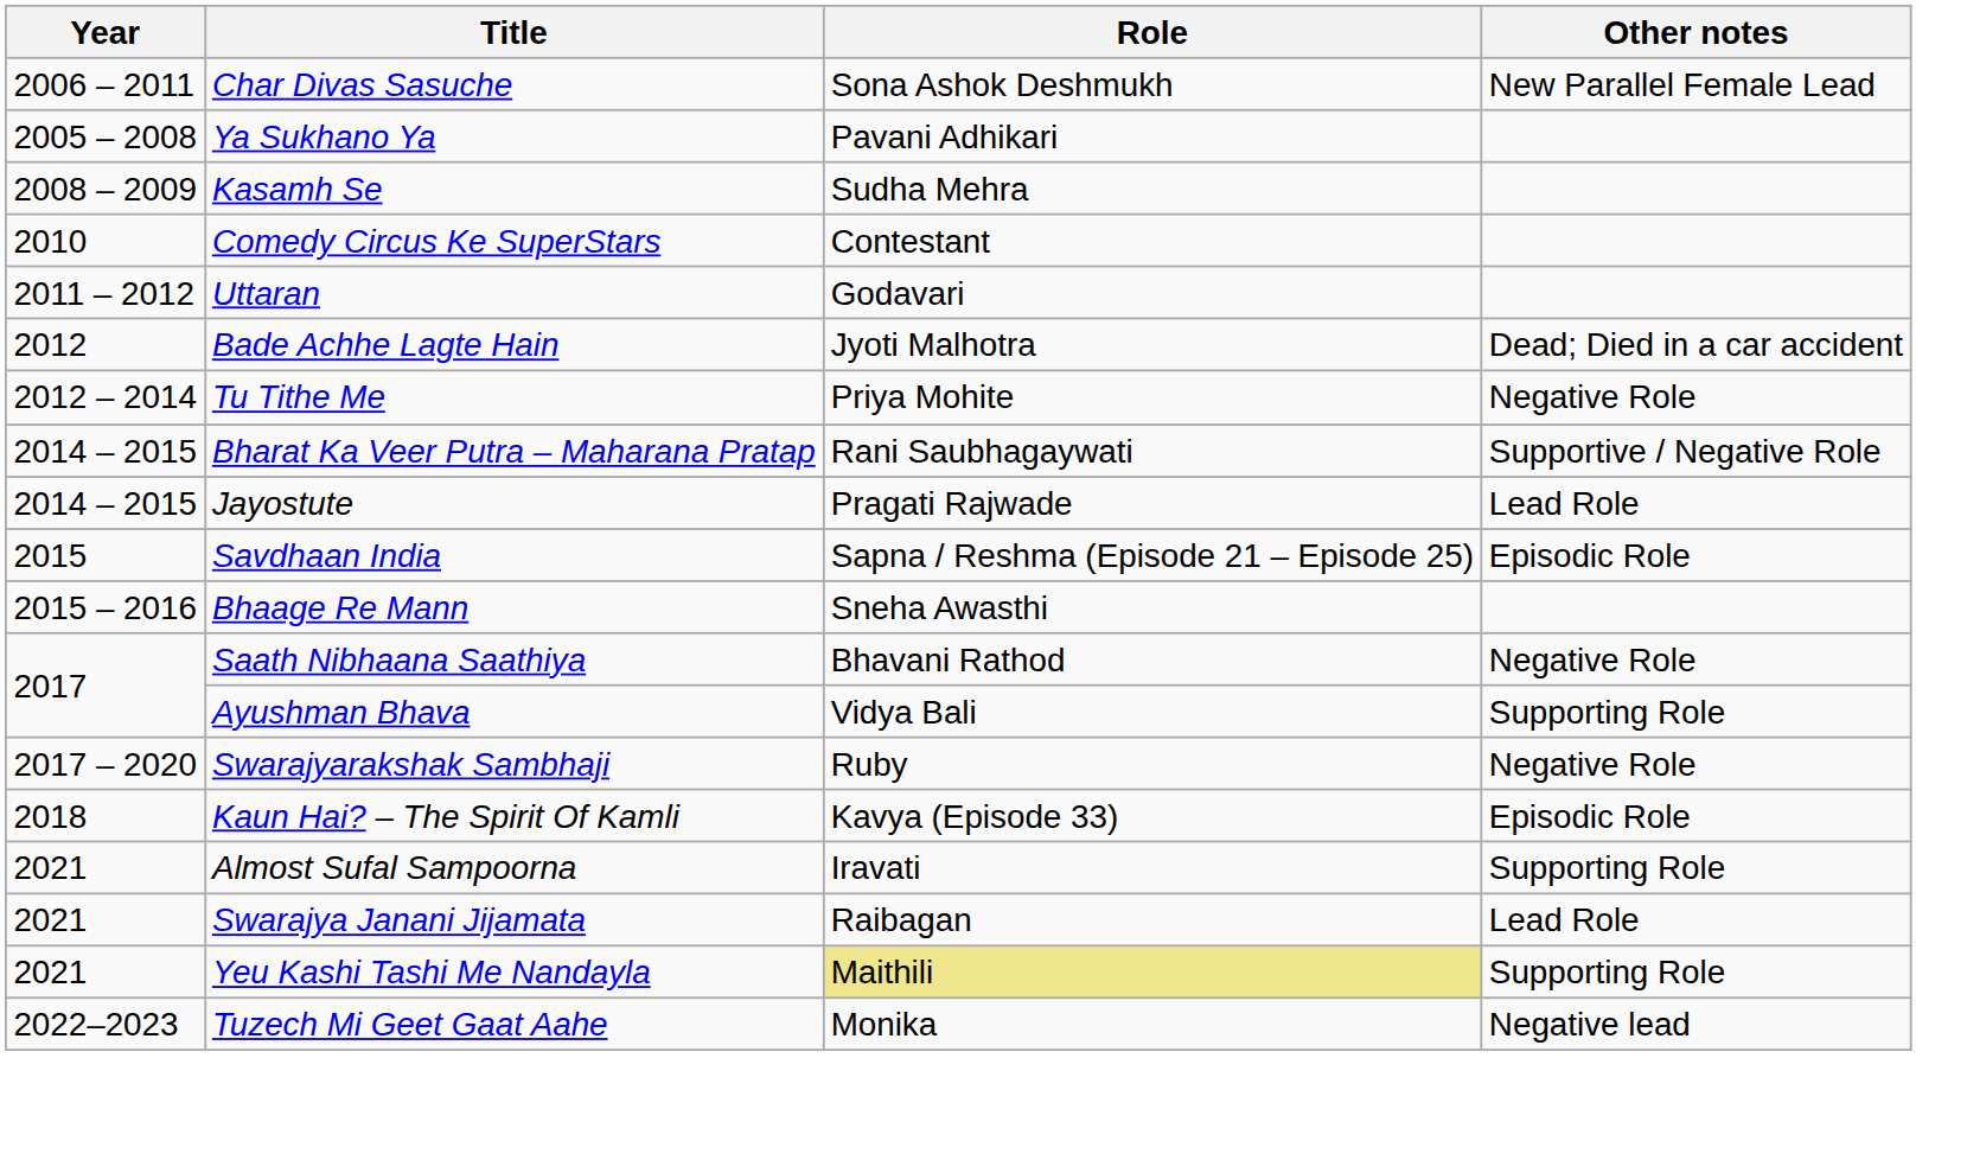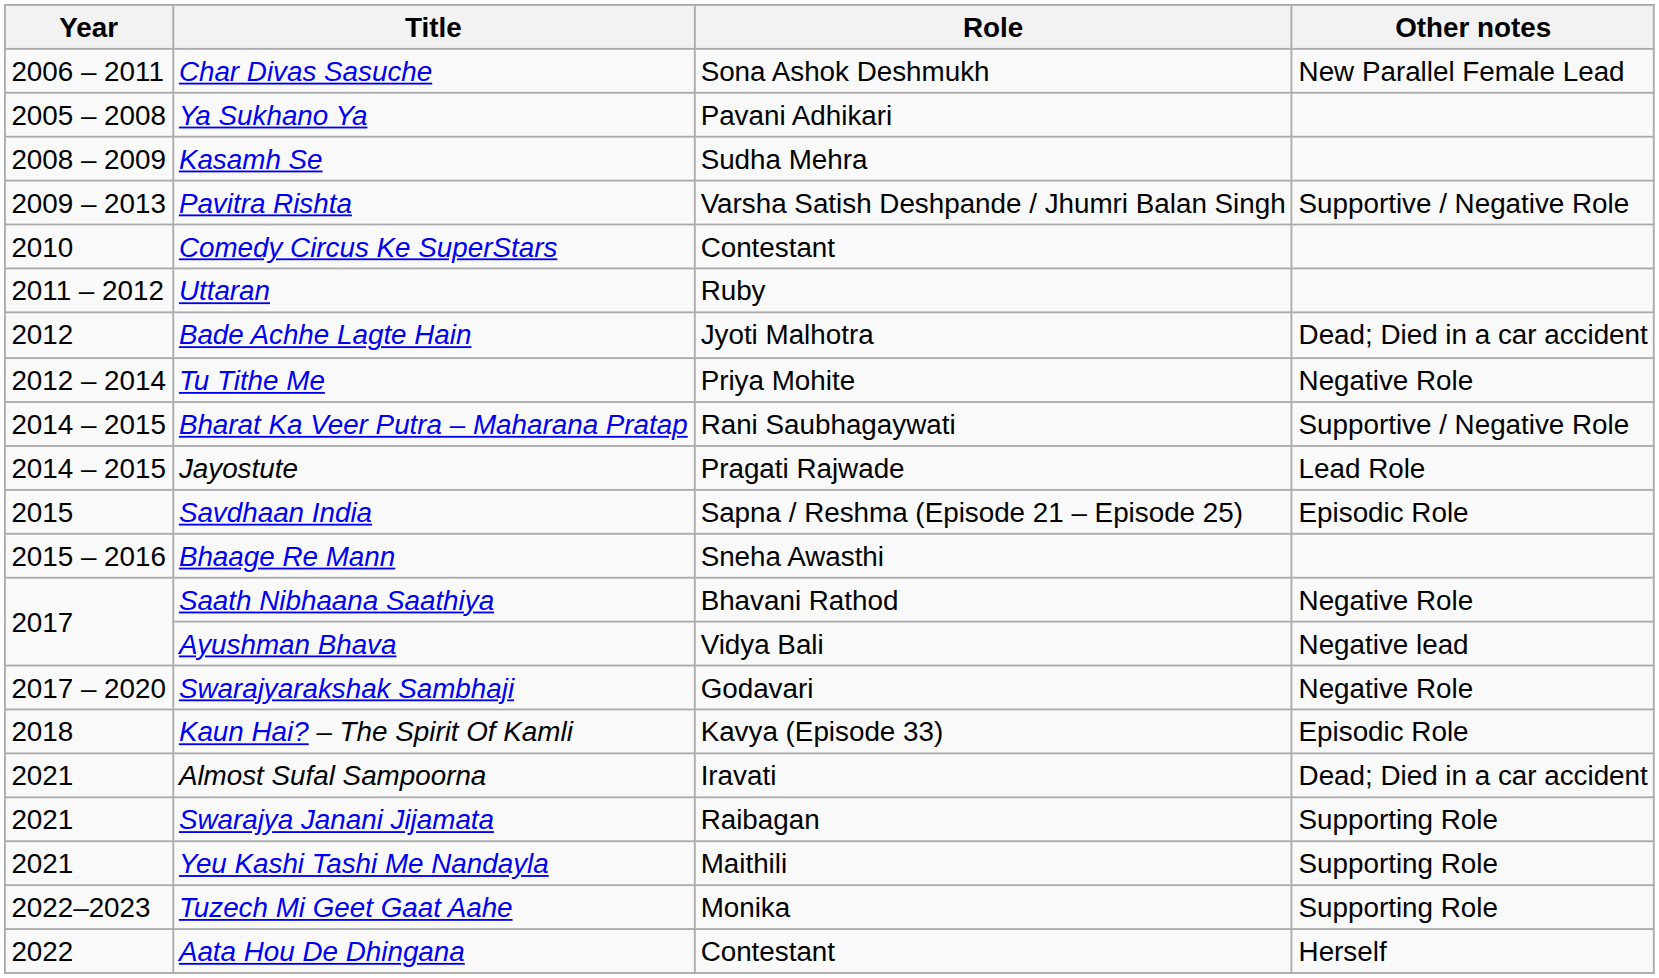+ row: 2009 – 2013 | Pavitra Rishta | Varsha Satish Deshpande / Jhumri Balan Singh | Supportive / Negative Role
Uttaran | Role: Godavari -> Ruby
Ayushman Bhava | Other notes: Supporting Role -> Negative lead
Swarajyarakshak Sambhaji | Role: Ruby -> Godavari
Almost Sufal Sampoorna | Other notes: Supporting Role -> Dead; Died in a car accident
Swarajya Janani Jijamata | Other notes: Lead Role -> Supporting Role
Yeu Kashi Tashi Me Nandayla | Role: khaki background -> no background
Tuzech Mi Geet Gaat Aahe | Other notes: Negative lead -> Supporting Role
+ row: 2022 | Aata Hou De Dhingana | Contestant | Herself
